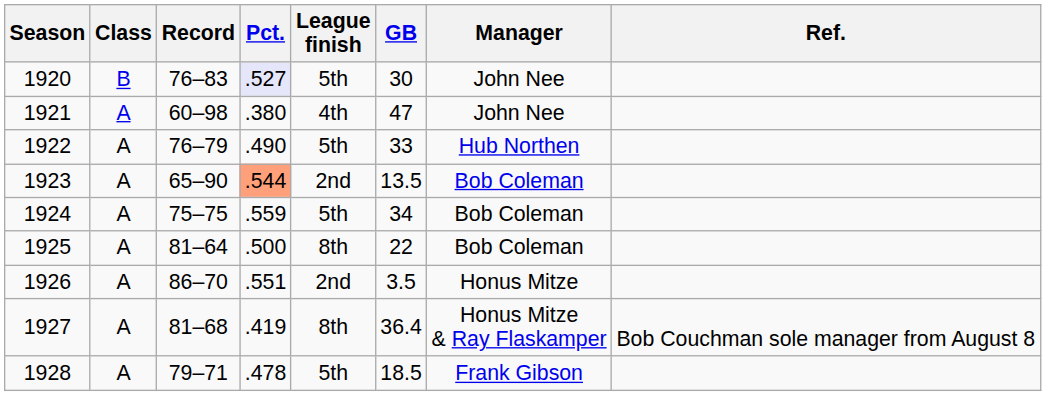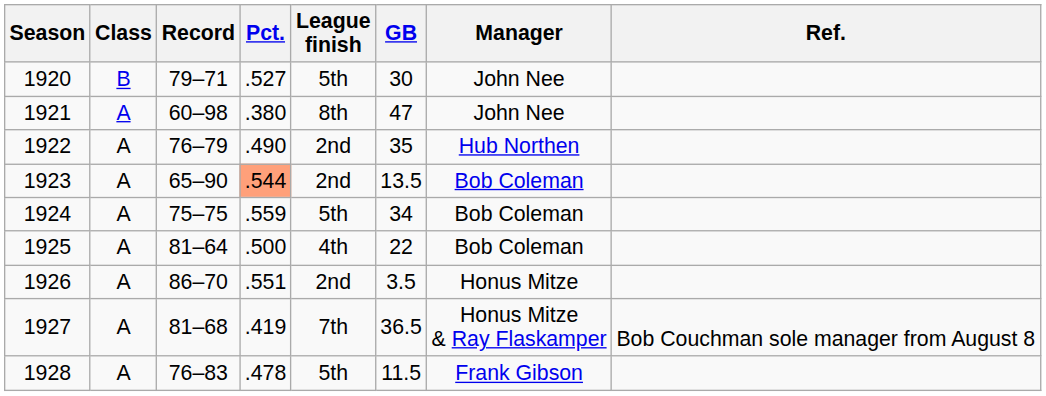1920 | Record: 76–83 -> 79–71
1920 | Pct.: lavender background -> no background
1921 | League finish: 4th -> 8th
1922 | League finish: 5th -> 2nd
1922 | GB: 33 -> 35
1925 | League finish: 8th -> 4th
1927 | League finish: 8th -> 7th
1927 | GB: 36.4 -> 36.5
1928 | Record: 79–71 -> 76–83
1928 | GB: 18.5 -> 11.5
